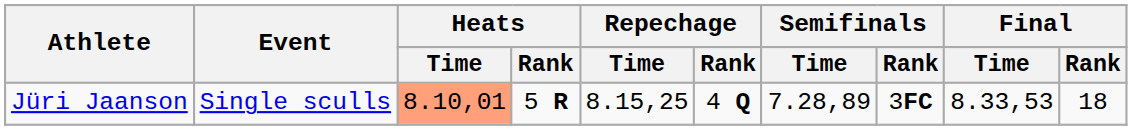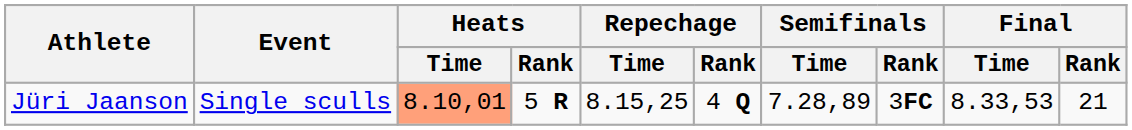Jüri Jaanson | Final / Rank: 18 -> 21
